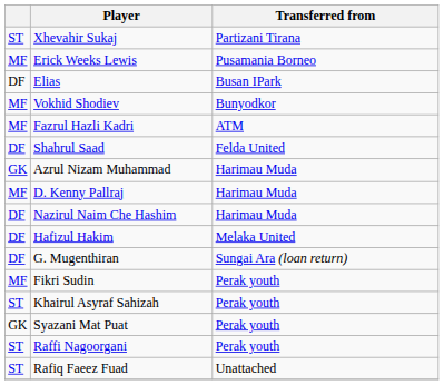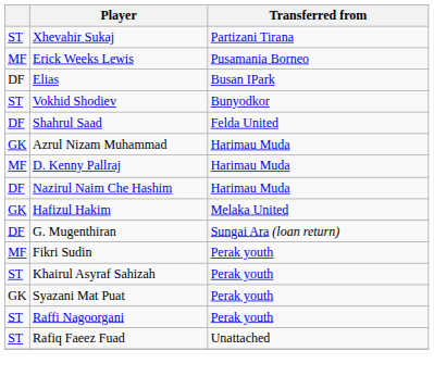Vokhid Shodiev | column 1: MF -> ST
- row: MF | Fazrul Hazli Kadri | ATM
Hafizul Hakim | column 1: DF -> GK
